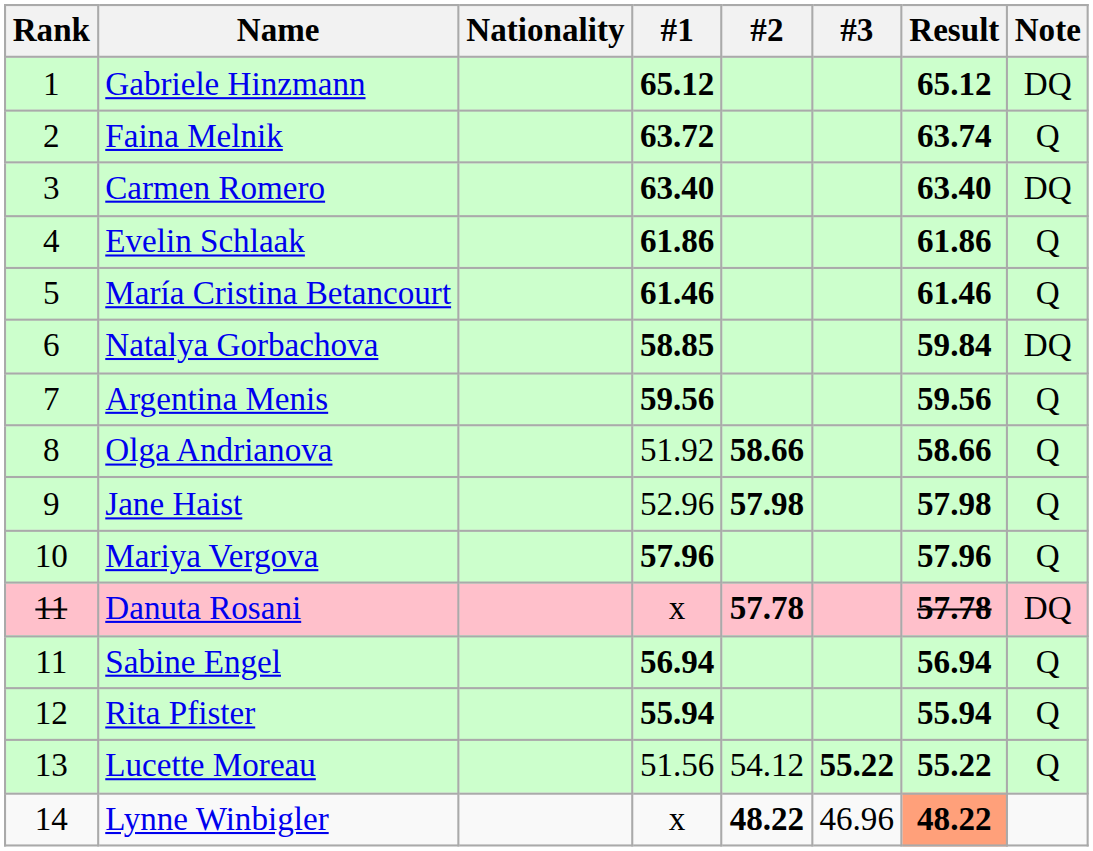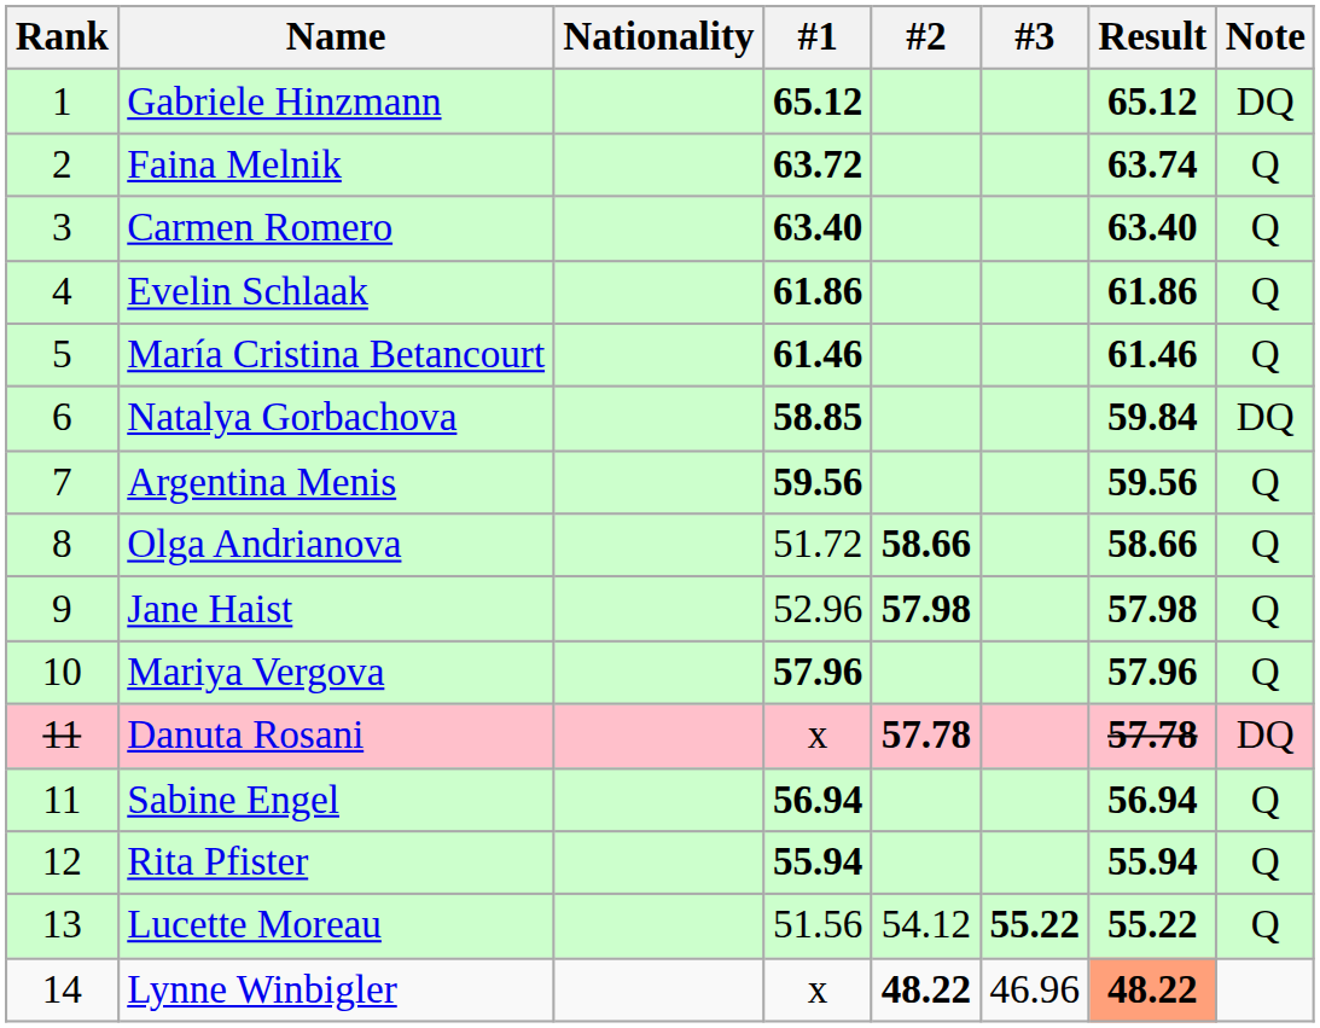Carmen Romero | Note: DQ -> Q
Olga Andrianova | #1: 51.92 -> 51.72
